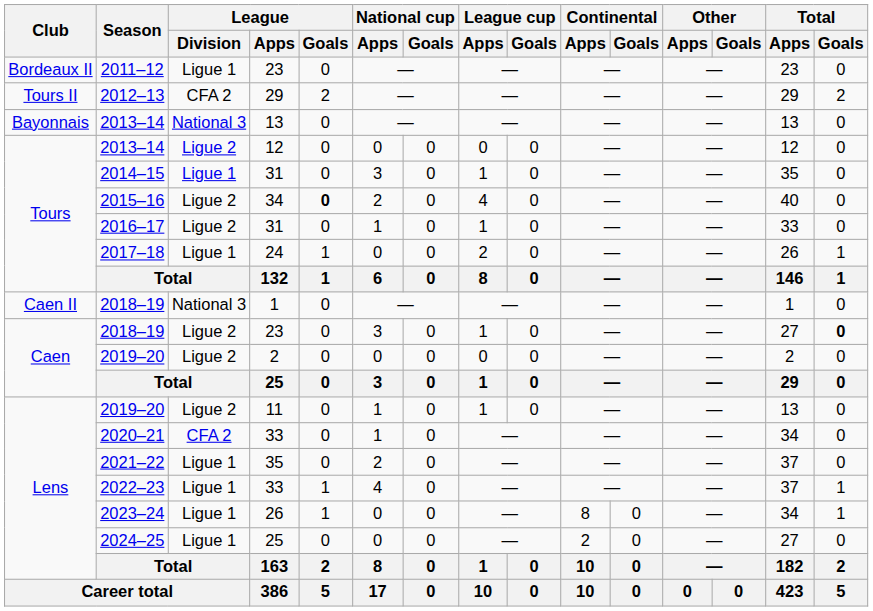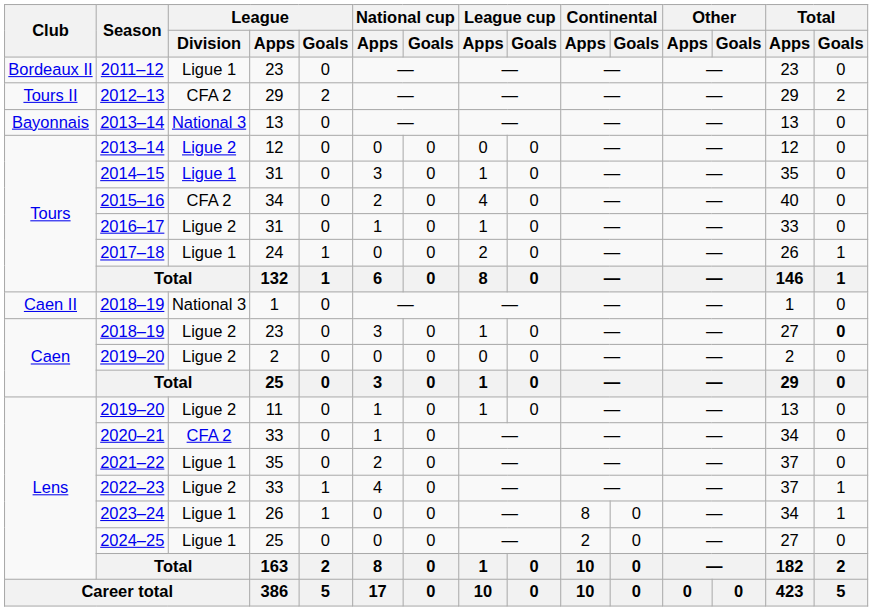2015–16 | League / Division: Ligue 2 -> CFA 2
2015–16 | League / Goals: bold -> normal
2022–23 | League / Division: Ligue 1 -> Ligue 2
